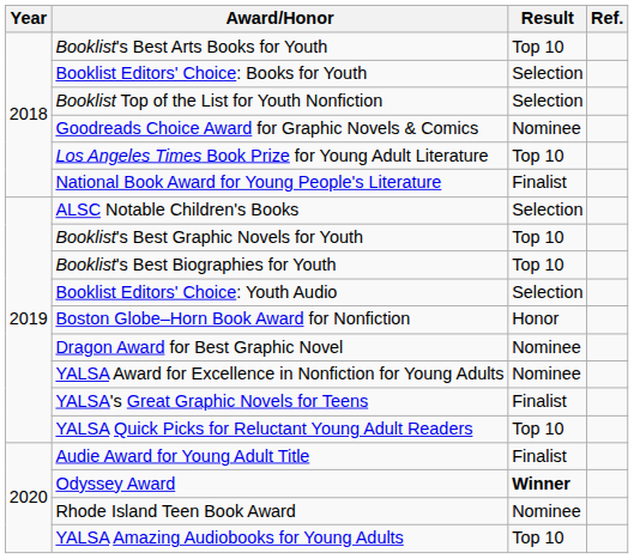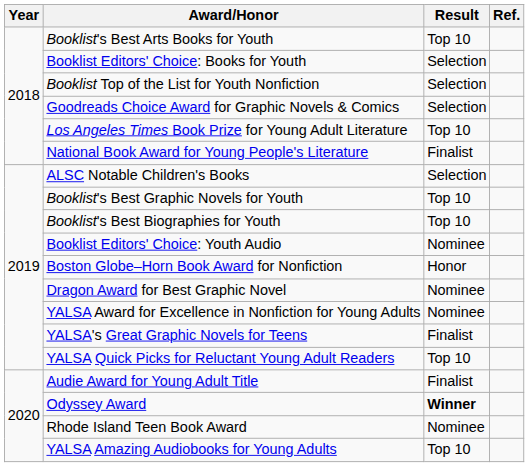Goodreads Choice Award for Graphic Novels & Comics | Result: Nominee -> Selection
Booklist Editors' Choice: Youth Audio | Result: Selection -> Nominee
